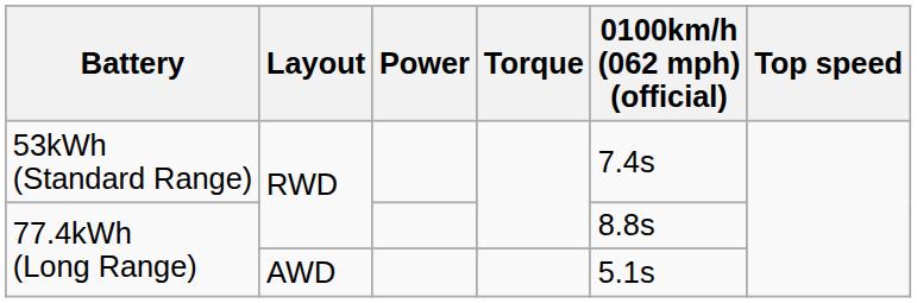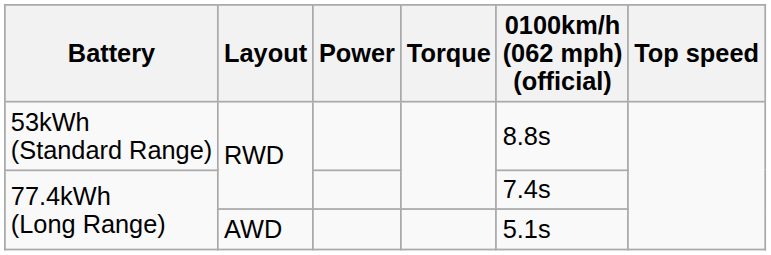53kWh (Standard Range) | 0100km/h (062 mph) (official): 7.4s -> 8.8s
77.4kWh (Long Range) / RWD | 0100km/h (062 mph) (official): 8.8s -> 7.4s
